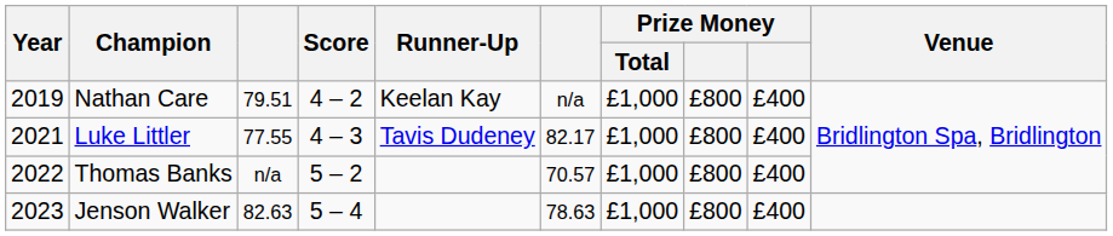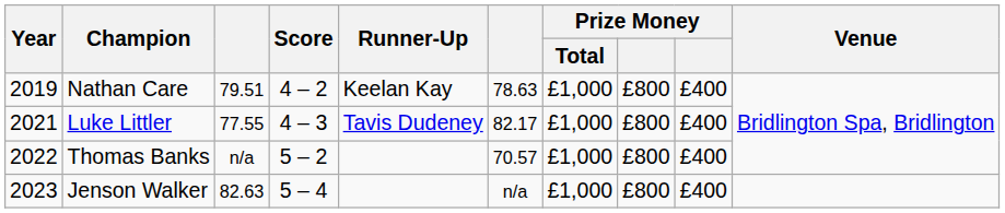Nathan Care | column 6: n/a -> 78.63
Jenson Walker | column 6: 78.63 -> n/a
